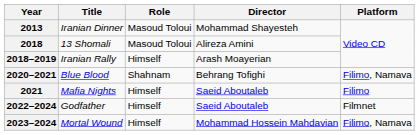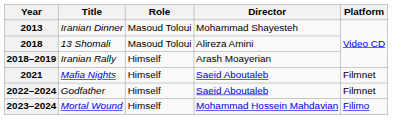- row: 2020–2021 | Blue Blood | Shahnam | Behrang Tofighi | Filimo, Namava
2021 | Platform: Filimo -> Filmnet
2023–2024 | Platform: Filimo, Namava -> Filimo
